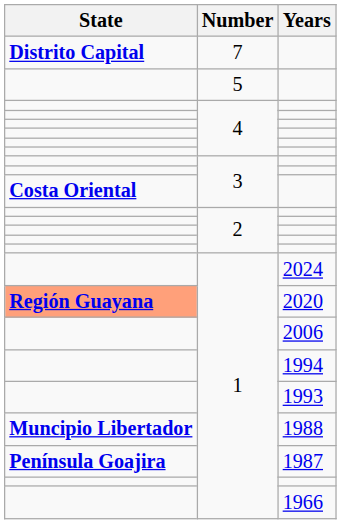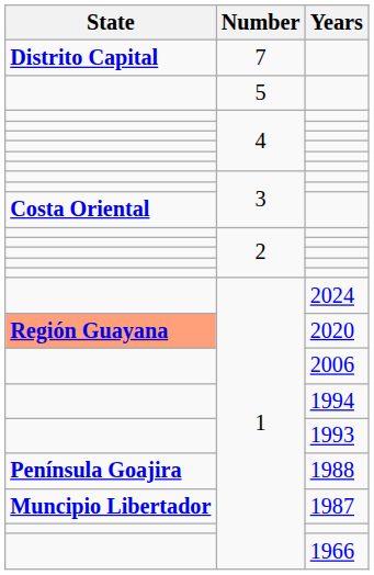1988 | State: Muncipio Libertador -> Península Goajira
1987 | State: Península Goajira -> Muncipio Libertador
